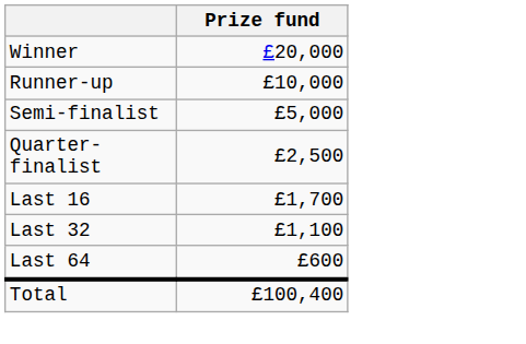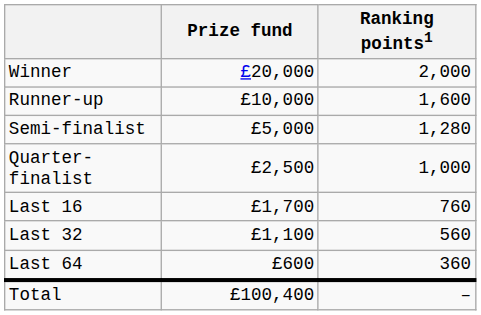+ column: Ranking points1 | 2,000 | 1,600 | 1,280 | 1,000 | 760 | 560 | 360 | –
